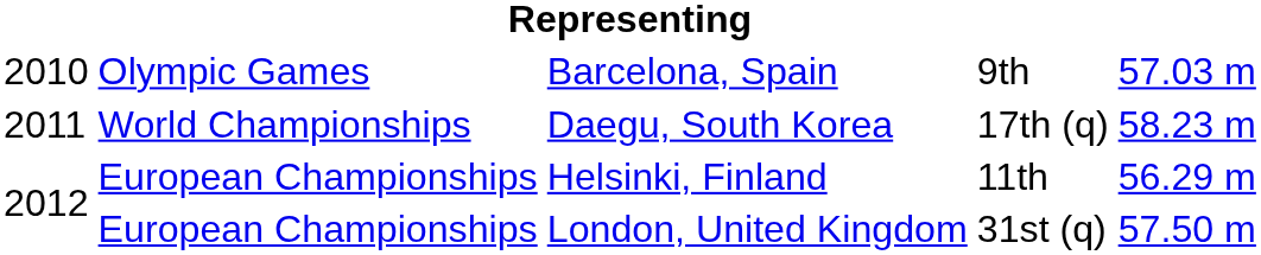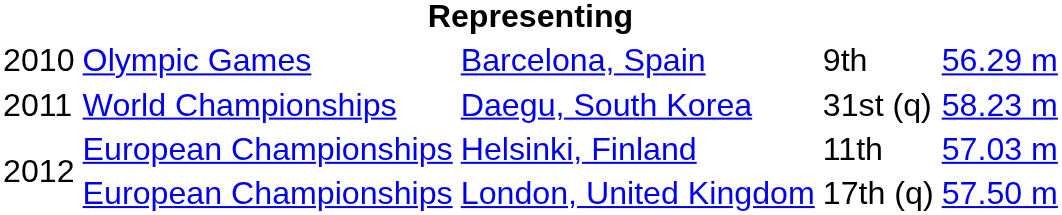Barcelona, Spain | column 5: 57.03 m -> 56.29 m
Daegu, South Korea | column 4: 17th (q) -> 31st (q)
Helsinki, Finland | column 5: 56.29 m -> 57.03 m
London, United Kingdom | column 4: 31st (q) -> 17th (q)
